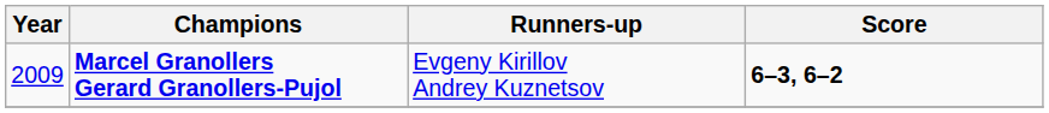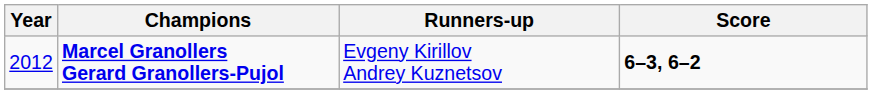Marcel Granollers Gerard Granollers-Pujol | Year: 2009 -> 2012
